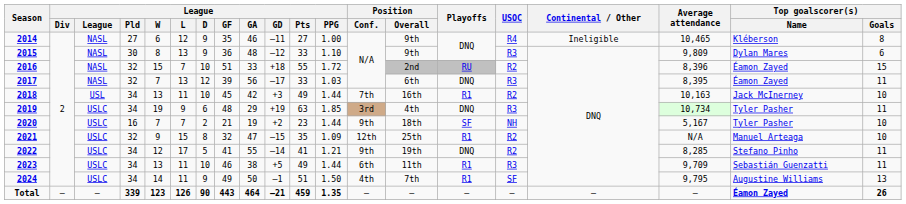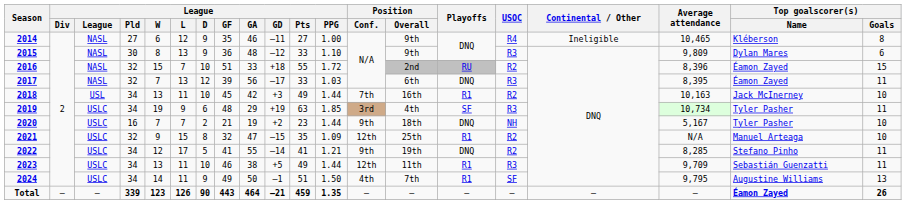2019 | Playoffs: DNQ -> SF
2020 | Playoffs: SF -> DNQ
2023 | Position / Conf.: 6th -> 12th
